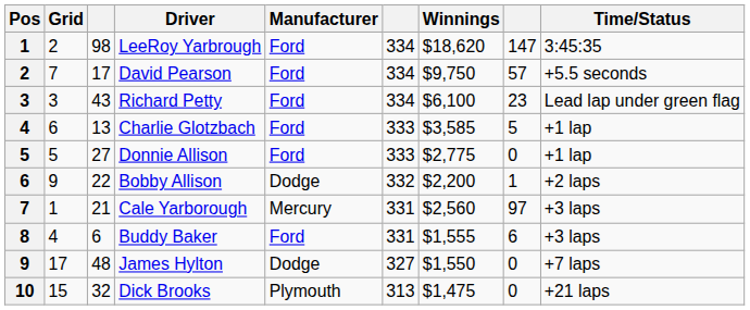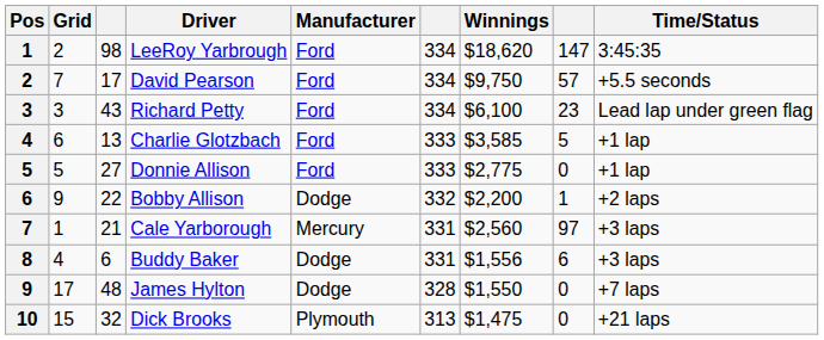Buddy Baker | Manufacturer: Ford -> Dodge
Buddy Baker | Winnings: $1,555 -> $1,556
James Hylton | column 6: 327 -> 328
